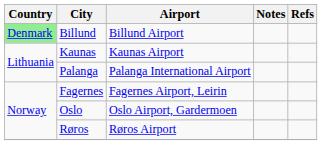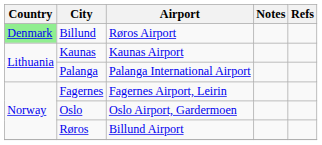Billund | Airport: Billund Airport -> Røros Airport
Røros | Airport: Røros Airport -> Billund Airport
